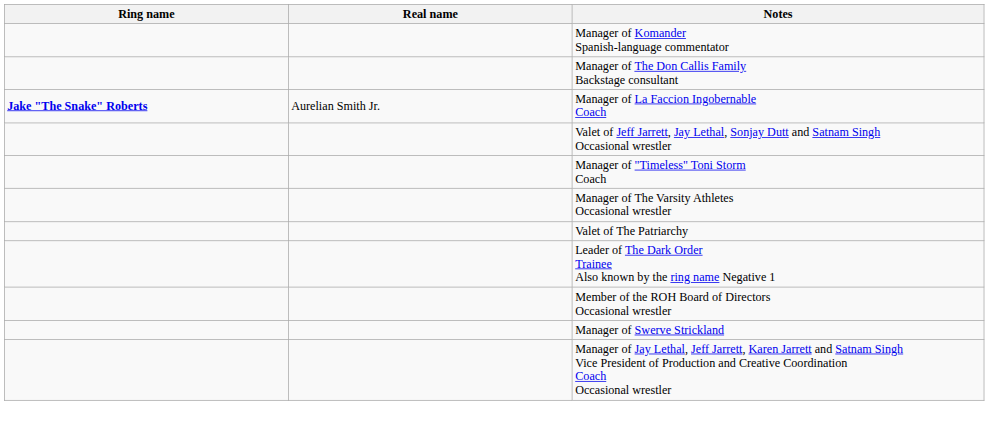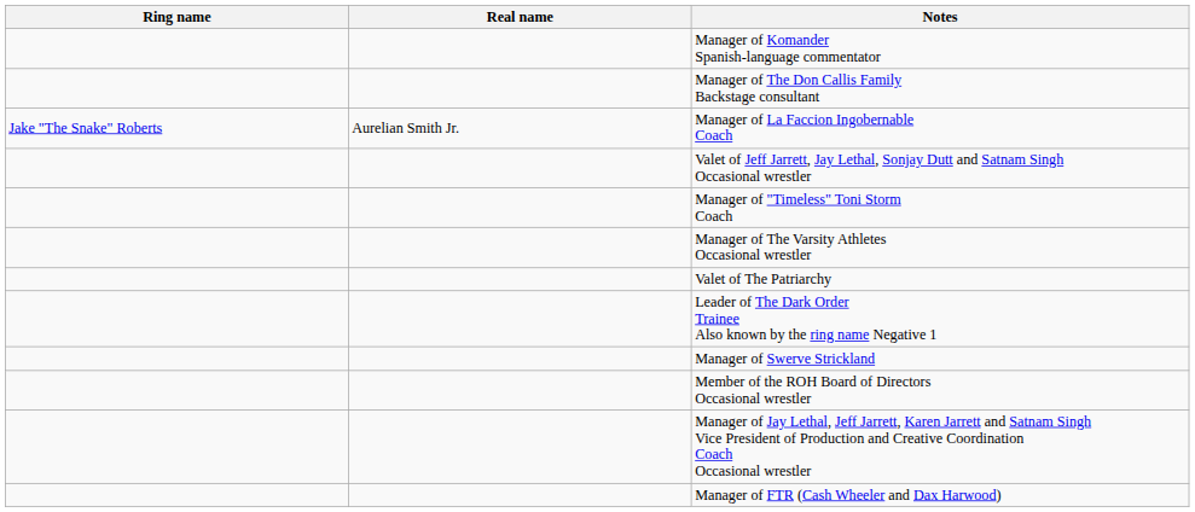Manager of La Faccion Ingobernable Coach | Ring name: bold -> normal
rows swapped: Member of the ROH Board of Directors Occasional wrestler <-> Manager of Swerve Strickland
+ row: Manager of FTR (Cash Wheeler and Dax Harwood)
